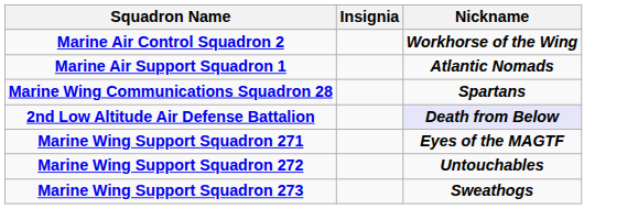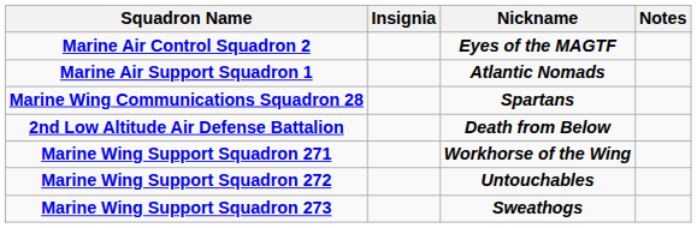+ column: Notes
Marine Air Control Squadron 2 | Nickname: Workhorse of the Wing -> Eyes of the MAGTF
2nd Low Altitude Air Defense Battalion | Nickname: lavender background -> no background
Marine Wing Support Squadron 271 | Nickname: Eyes of the MAGTF -> Workhorse of the Wing
